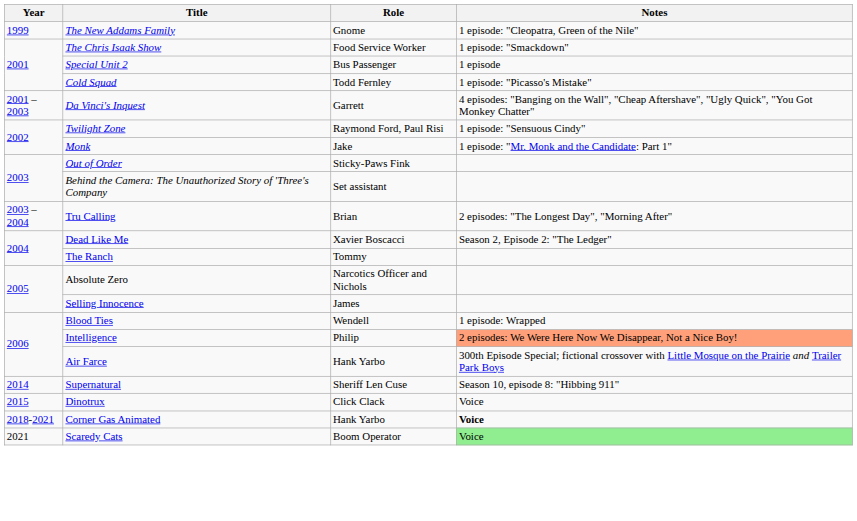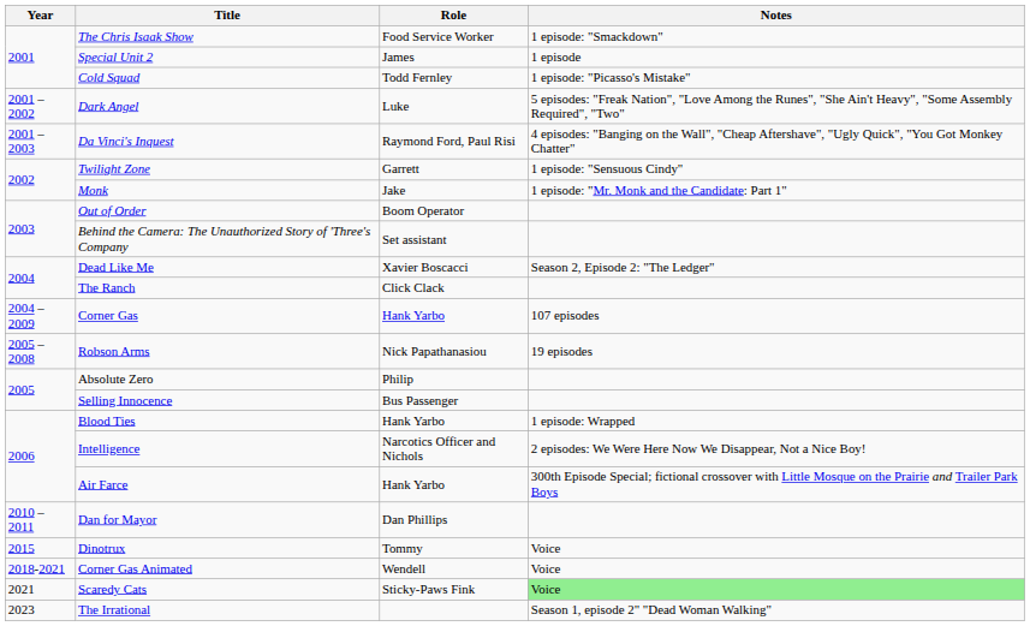- row: 1999 | The New Addams Family | Gnome | 1 episode: "Cleopatra, Green of the Nile"
Special Unit 2 | Role: Bus Passenger -> James
+ row: 2001 – 2002 | Dark Angel | Luke | 5 episodes: "Freak Nation", "Love Among the Runes", "She Ain't Heavy", "Some Assembly Required", "Two"
Da Vinci's Inquest | Role: Garrett -> Raymond Ford, Paul Risi
Twilight Zone | Role: Raymond Ford, Paul Risi -> Garrett
Out of Order | Role: Sticky-Paws Fink -> Boom Operator
- row: 2003 – 2004 | Tru Calling | Brian | 2 episodes: "The Longest Day", "Morning After"
The Ranch | Role: Tommy -> Click Clack
+ row: 2004 – 2009 | Corner Gas | Hank Yarbo | 107 episodes
+ row: 2005 – 2008 | Robson Arms | Nick Papathanasiou | 19 episodes
Absolute Zero | Role: Narcotics Officer and Nichols -> Philip
Selling Innocence | Role: James -> Bus Passenger
Blood Ties | Role: Wendell -> Hank Yarbo
Intelligence | Role: Philip -> Narcotics Officer and Nichols
Intelligence | Notes: lightsalmon background -> no background
+ row: 2010 – 2011 | Dan for Mayor | Dan Phillips
- row: 2014 | Supernatural | Sheriff Len Cuse | Season 10, episode 8: "Hibbing 911"
Dinotrux | Role: Click Clack -> Tommy
Corner Gas Animated | Role: Hank Yarbo -> Wendell
Corner Gas Animated | Notes: bold -> normal
Scaredy Cats | Role: Boom Operator -> Sticky-Paws Fink
+ row: 2023 | The Irrational | Season 1, episode 2" "Dead Woman Walking"
